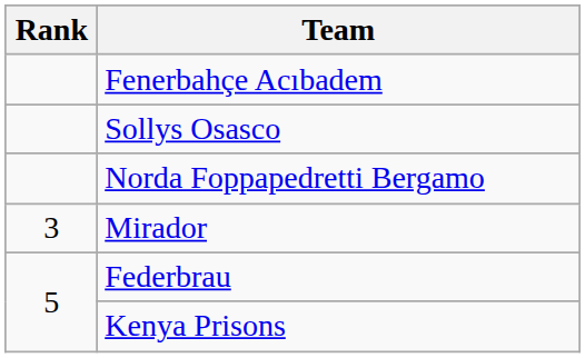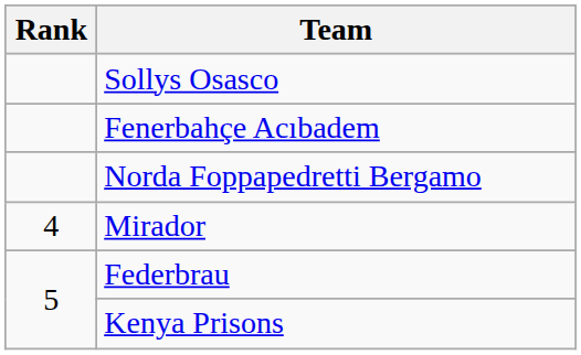rows swapped: Fenerbahçe Acıbadem <-> Sollys Osasco
Mirador | Rank: 3 -> 4
